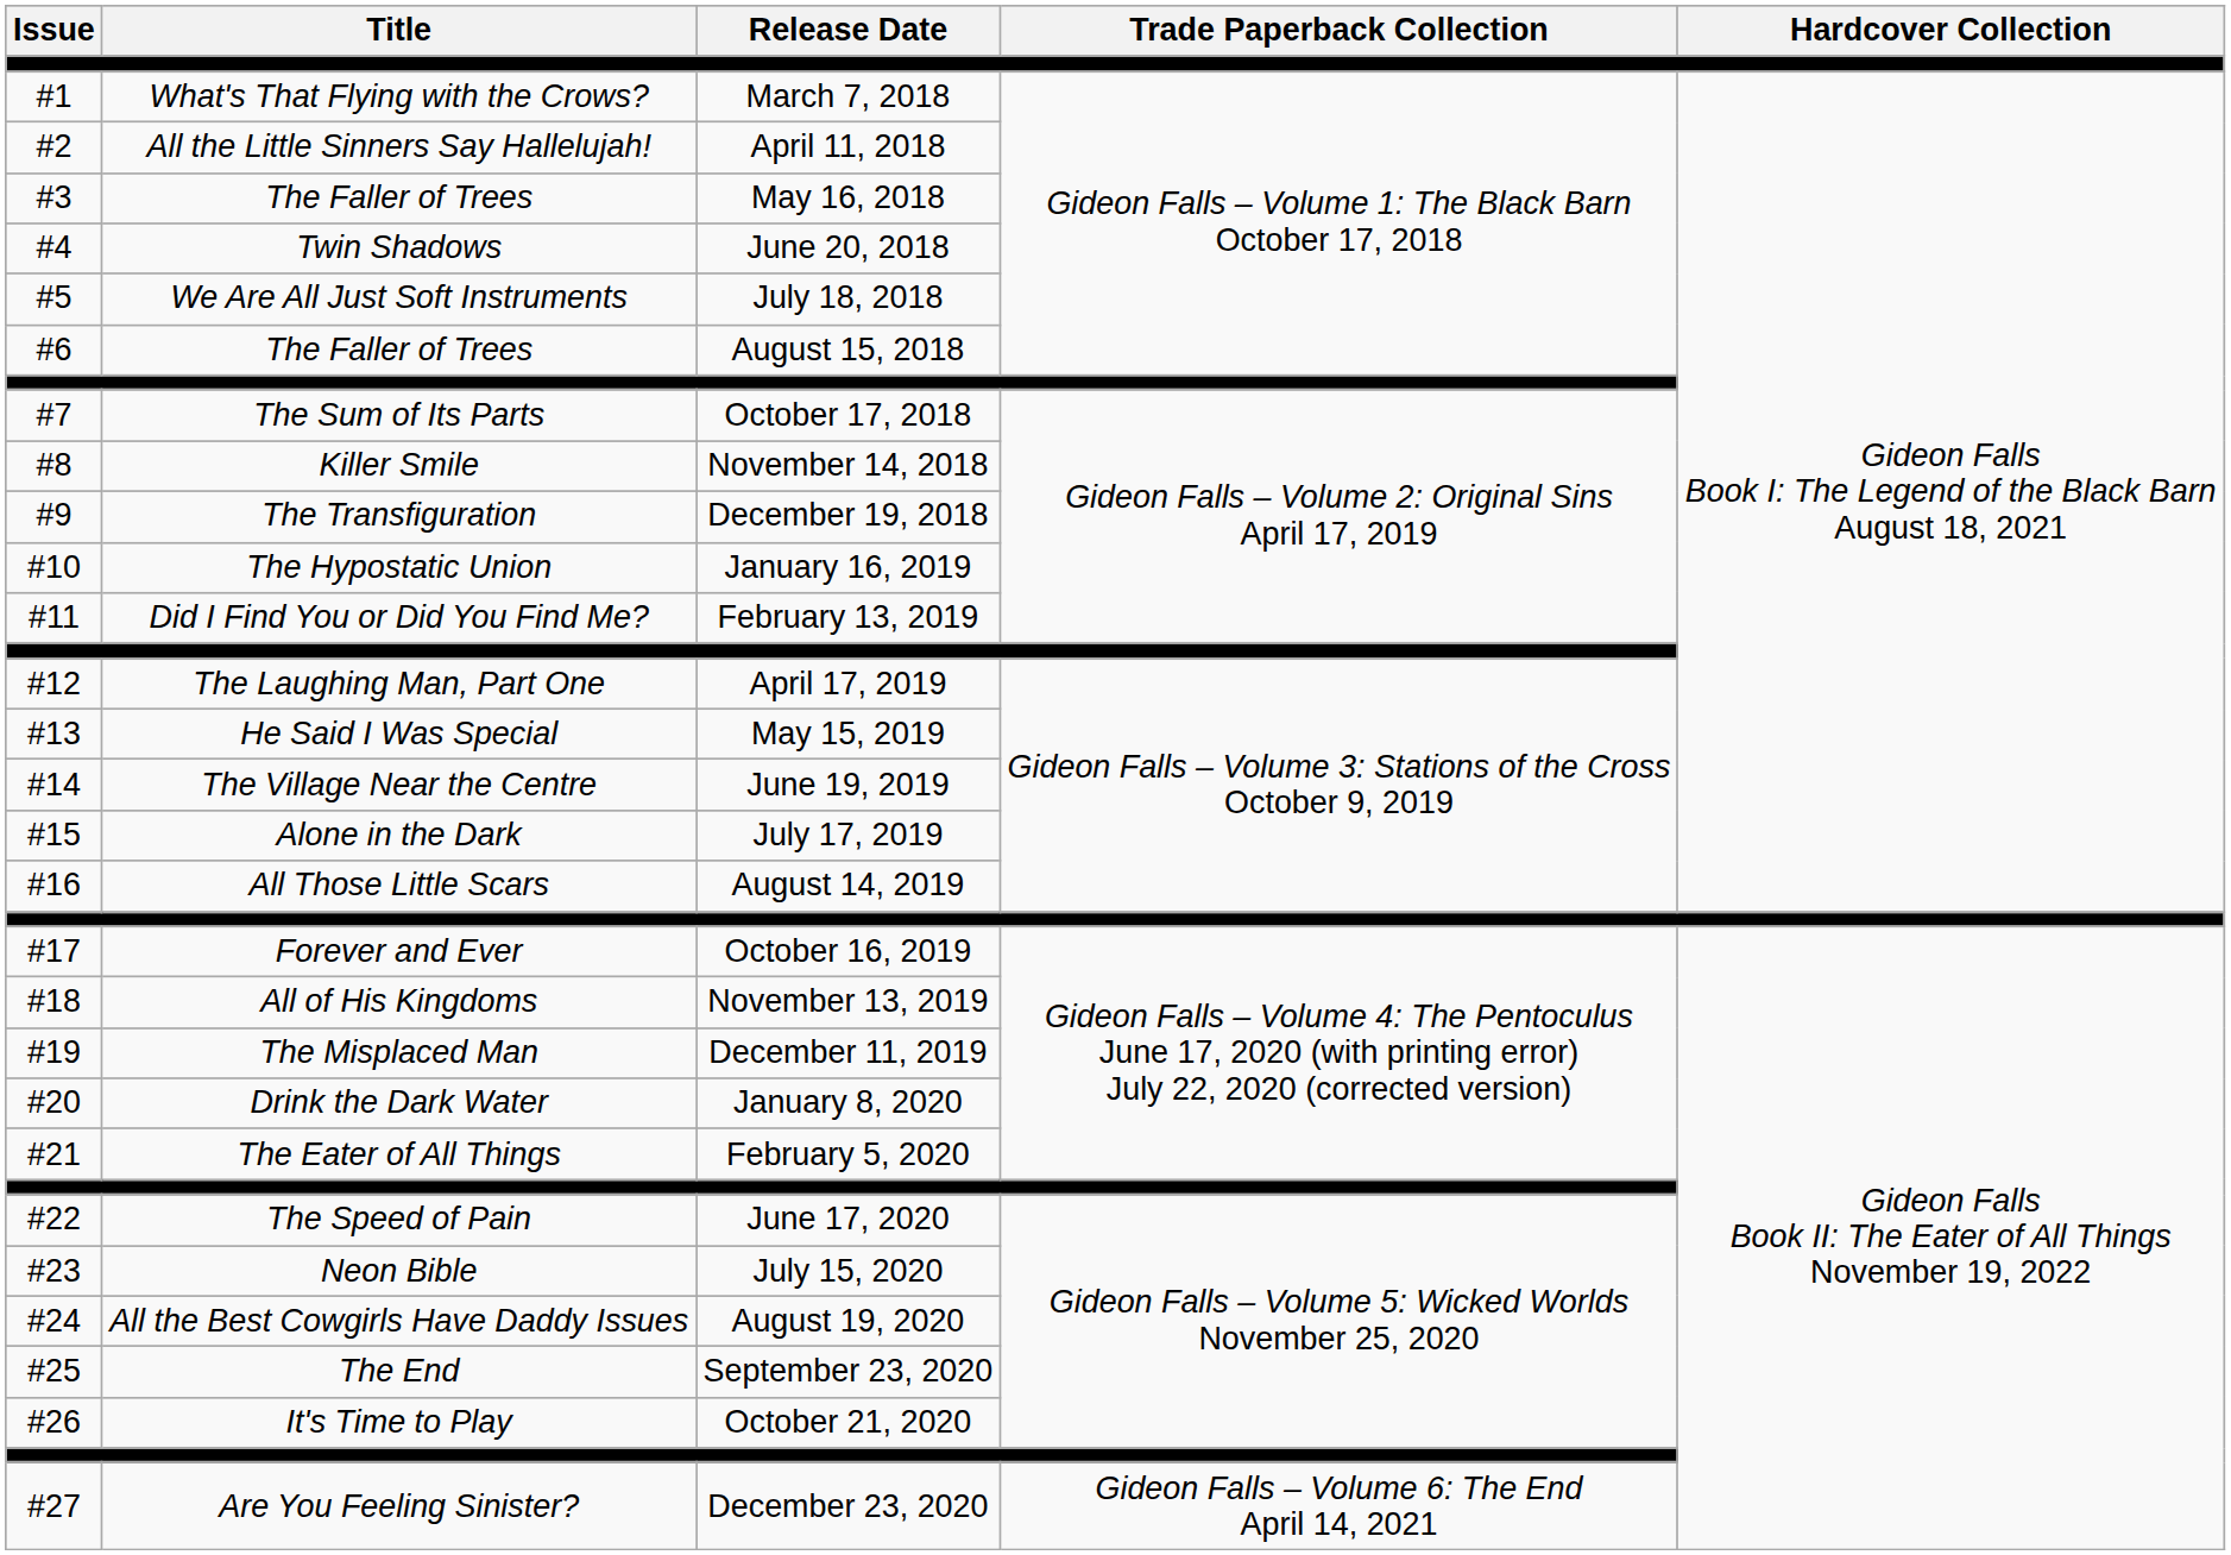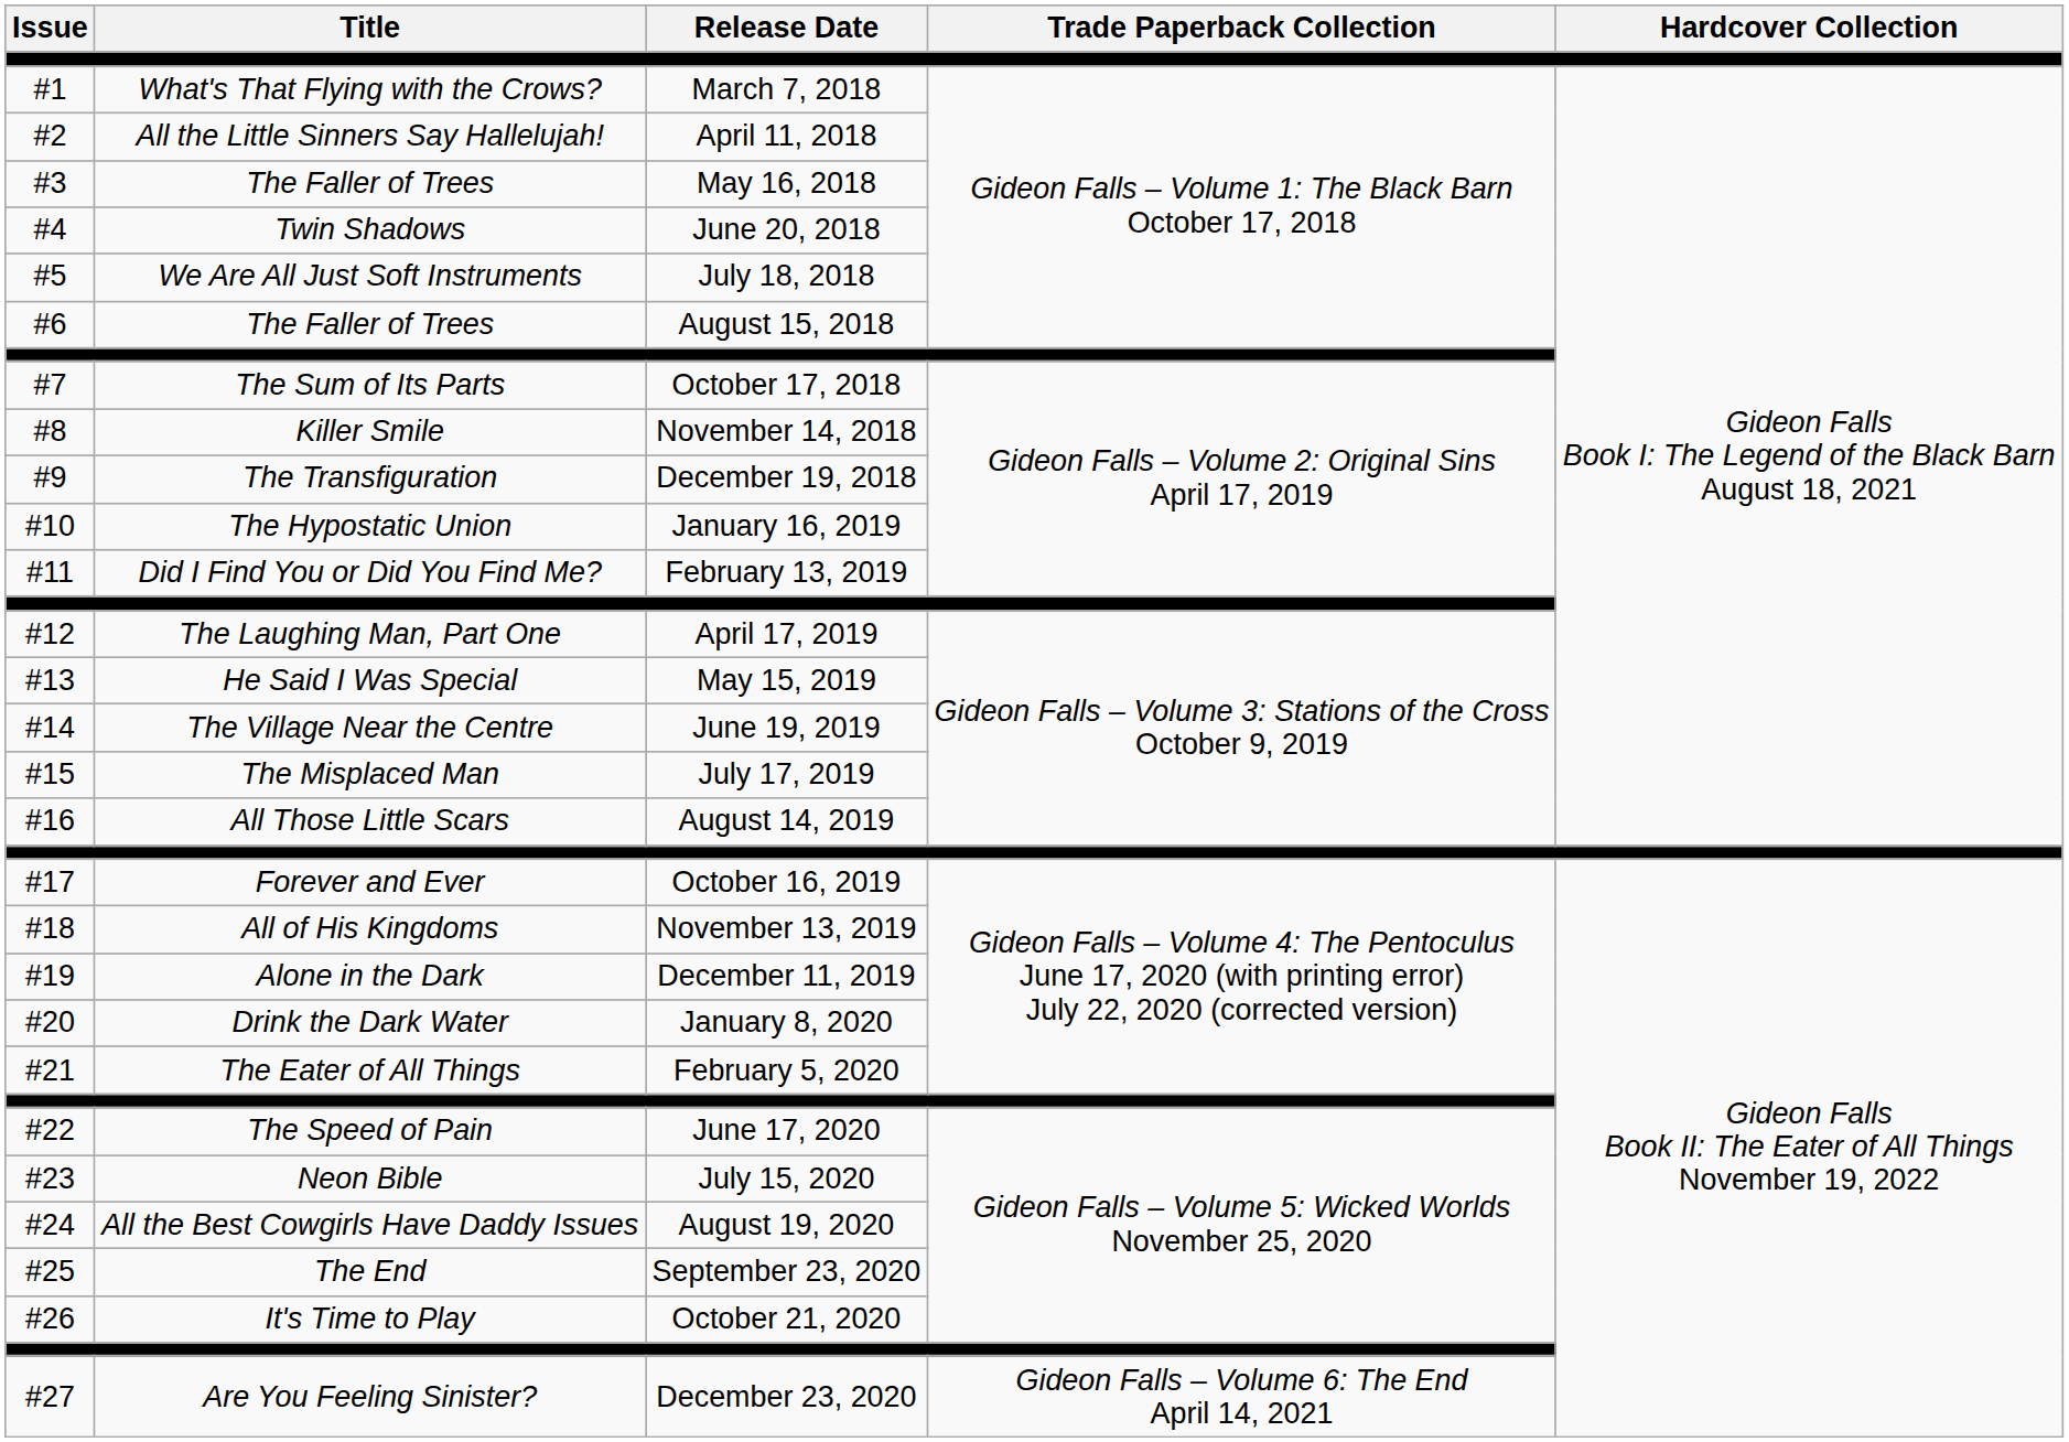#15 | Title: Alone in the Dark -> The Misplaced Man
#19 | Title: The Misplaced Man -> Alone in the Dark
